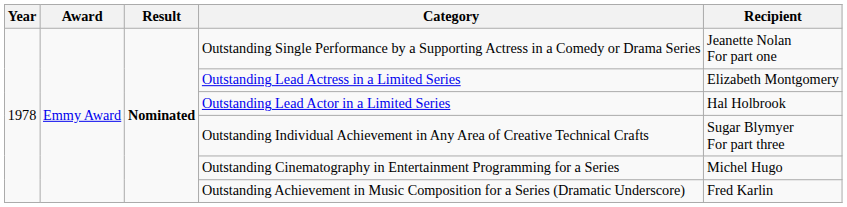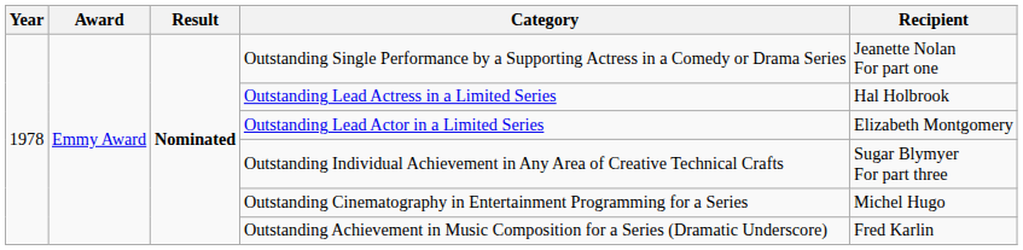Outstanding Lead Actress in a Limited Series | Recipient: Elizabeth Montgomery -> Hal Holbrook
Outstanding Lead Actor in a Limited Series | Recipient: Hal Holbrook -> Elizabeth Montgomery
